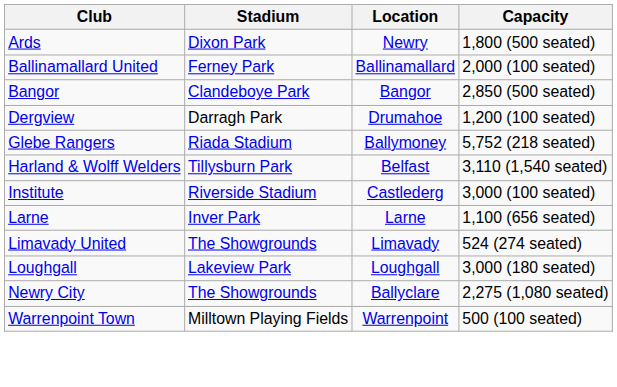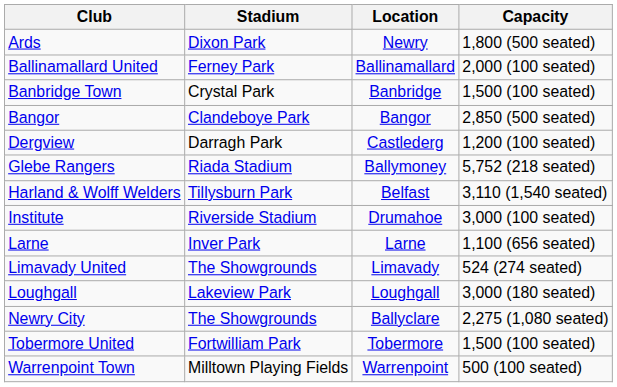+ row: Banbridge Town | Crystal Park | Banbridge | 1,500 (100 seated)
Dergview | Location: Drumahoe -> Castlederg
Institute | Location: Castlederg -> Drumahoe
+ row: Tobermore United | Fortwilliam Park | Tobermore | 1,500 (100 seated)
